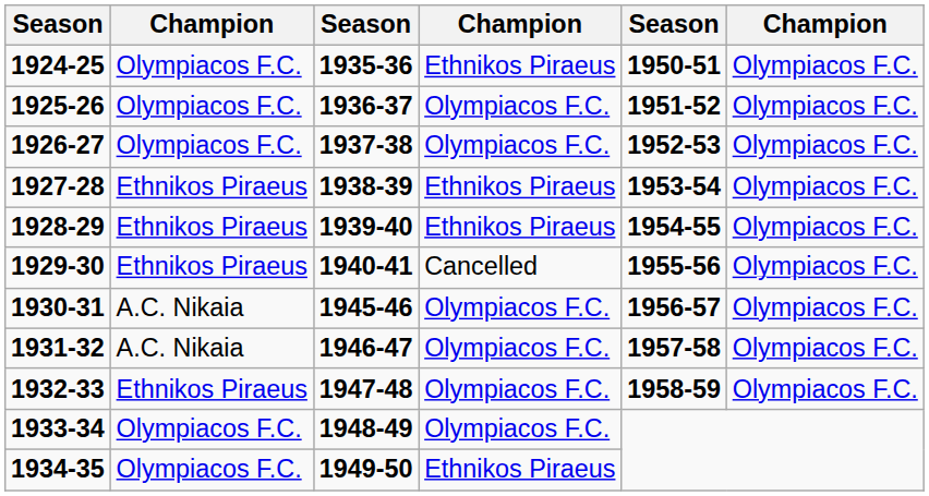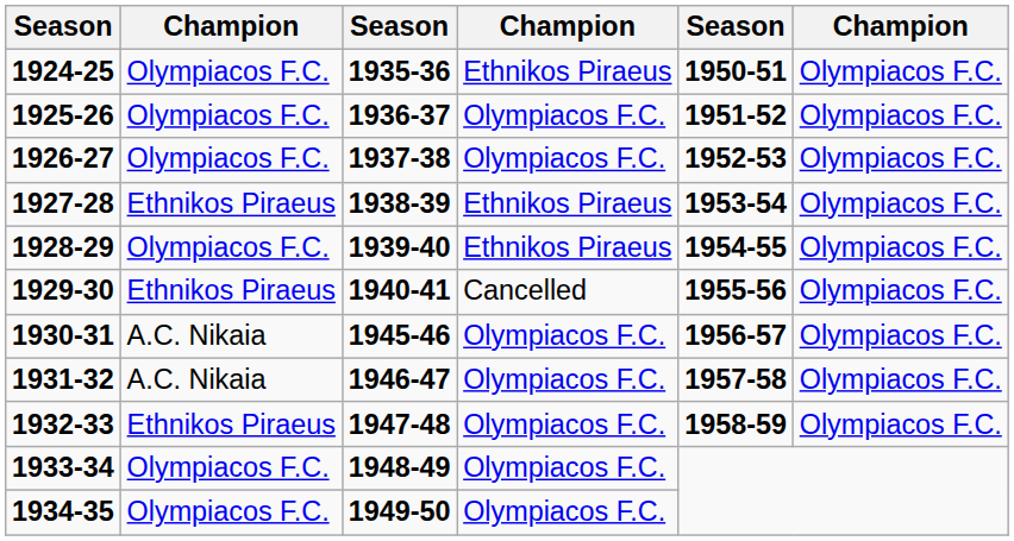1928-29 | column 2: Ethnikos Piraeus -> Olympiacos F.C.
1934-35 | column 4: Ethnikos Piraeus -> Olympiacos F.C.
